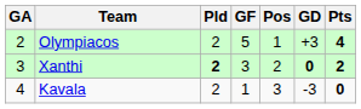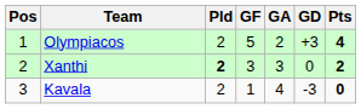columns swapped: Pos <-> GA
Xanthi | GD: bold -> normal
